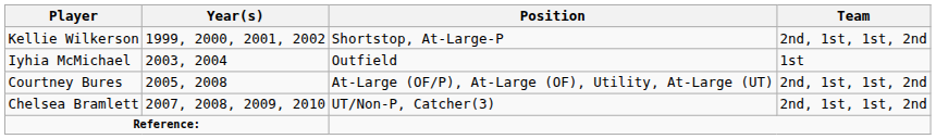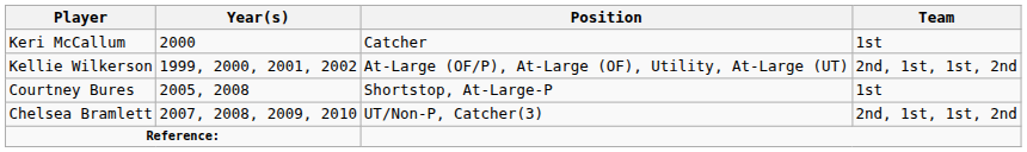+ row: Keri McCallum | 2000 | Catcher | 1st
Kellie Wilkerson | Position: Shortstop, At-Large-P -> At-Large (OF/P), At-Large (OF), Utility, At-Large (UT)
- row: Iyhia McMichael | 2003, 2004 | Outfield | 1st
Courtney Bures | Position: At-Large (OF/P), At-Large (OF), Utility, At-Large (UT) -> Shortstop, At-Large-P
Courtney Bures | Team: 2nd, 1st, 1st, 2nd -> 1st
